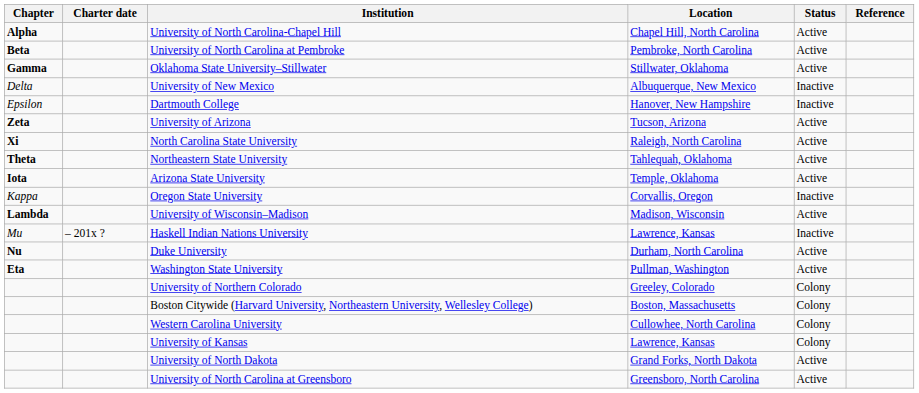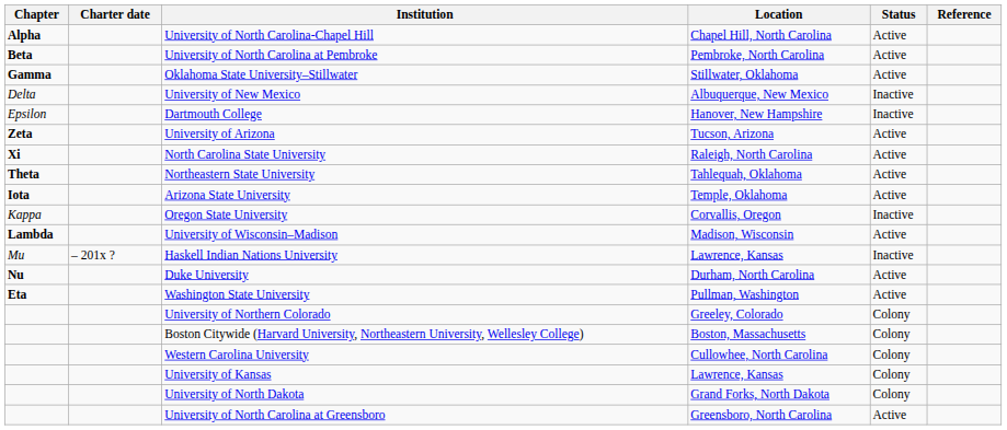University of North Dakota | Status: Active -> Colony
